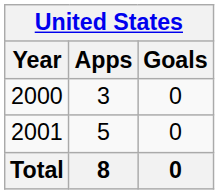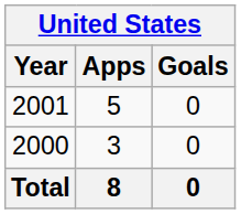rows swapped: 2000 <-> 2001
